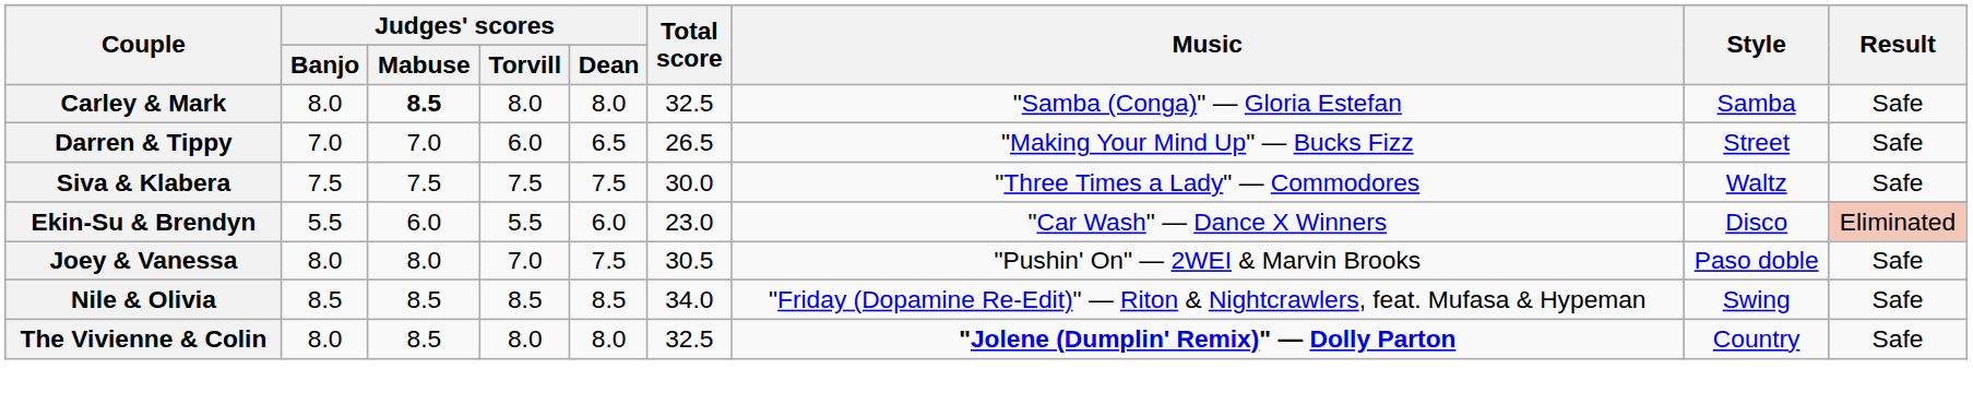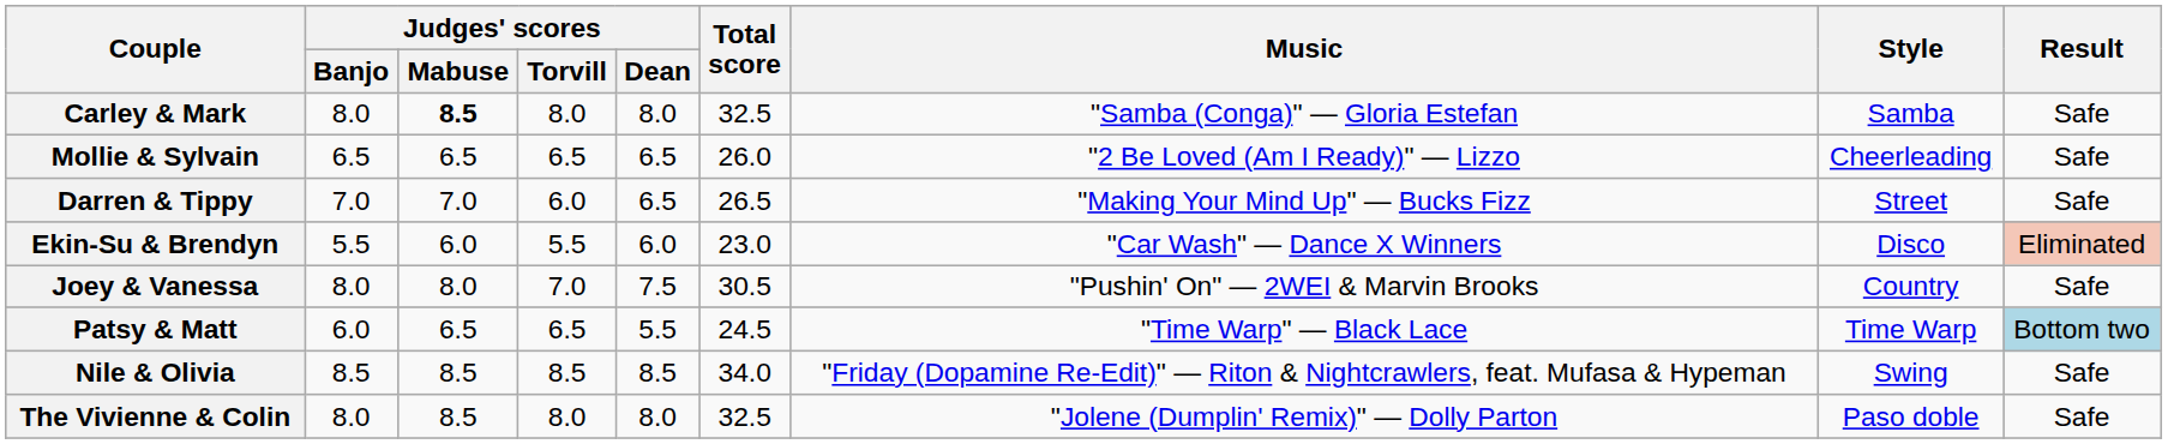+ row: Mollie & Sylvain | 6.5 | 6.5 | 6.5 | 6.5 | 26.0 | "2 Be Loved (Am I Ready)" — Lizzo | Cheerleading | Safe
- row: Siva & Klabera | 7.5 | 7.5 | 7.5 | 7.5 | 30.0 | "Three Times a Lady" — Commodores | Waltz | Safe
Joey & Vanessa | Style: Paso doble -> Country
+ row: Patsy & Matt | 6.0 | 6.5 | 6.5 | 5.5 | 24.5 | "Time Warp" — Black Lace | Time Warp | Bottom two
The Vivienne & Colin | Music: bold -> normal
The Vivienne & Colin | Style: Country -> Paso doble
